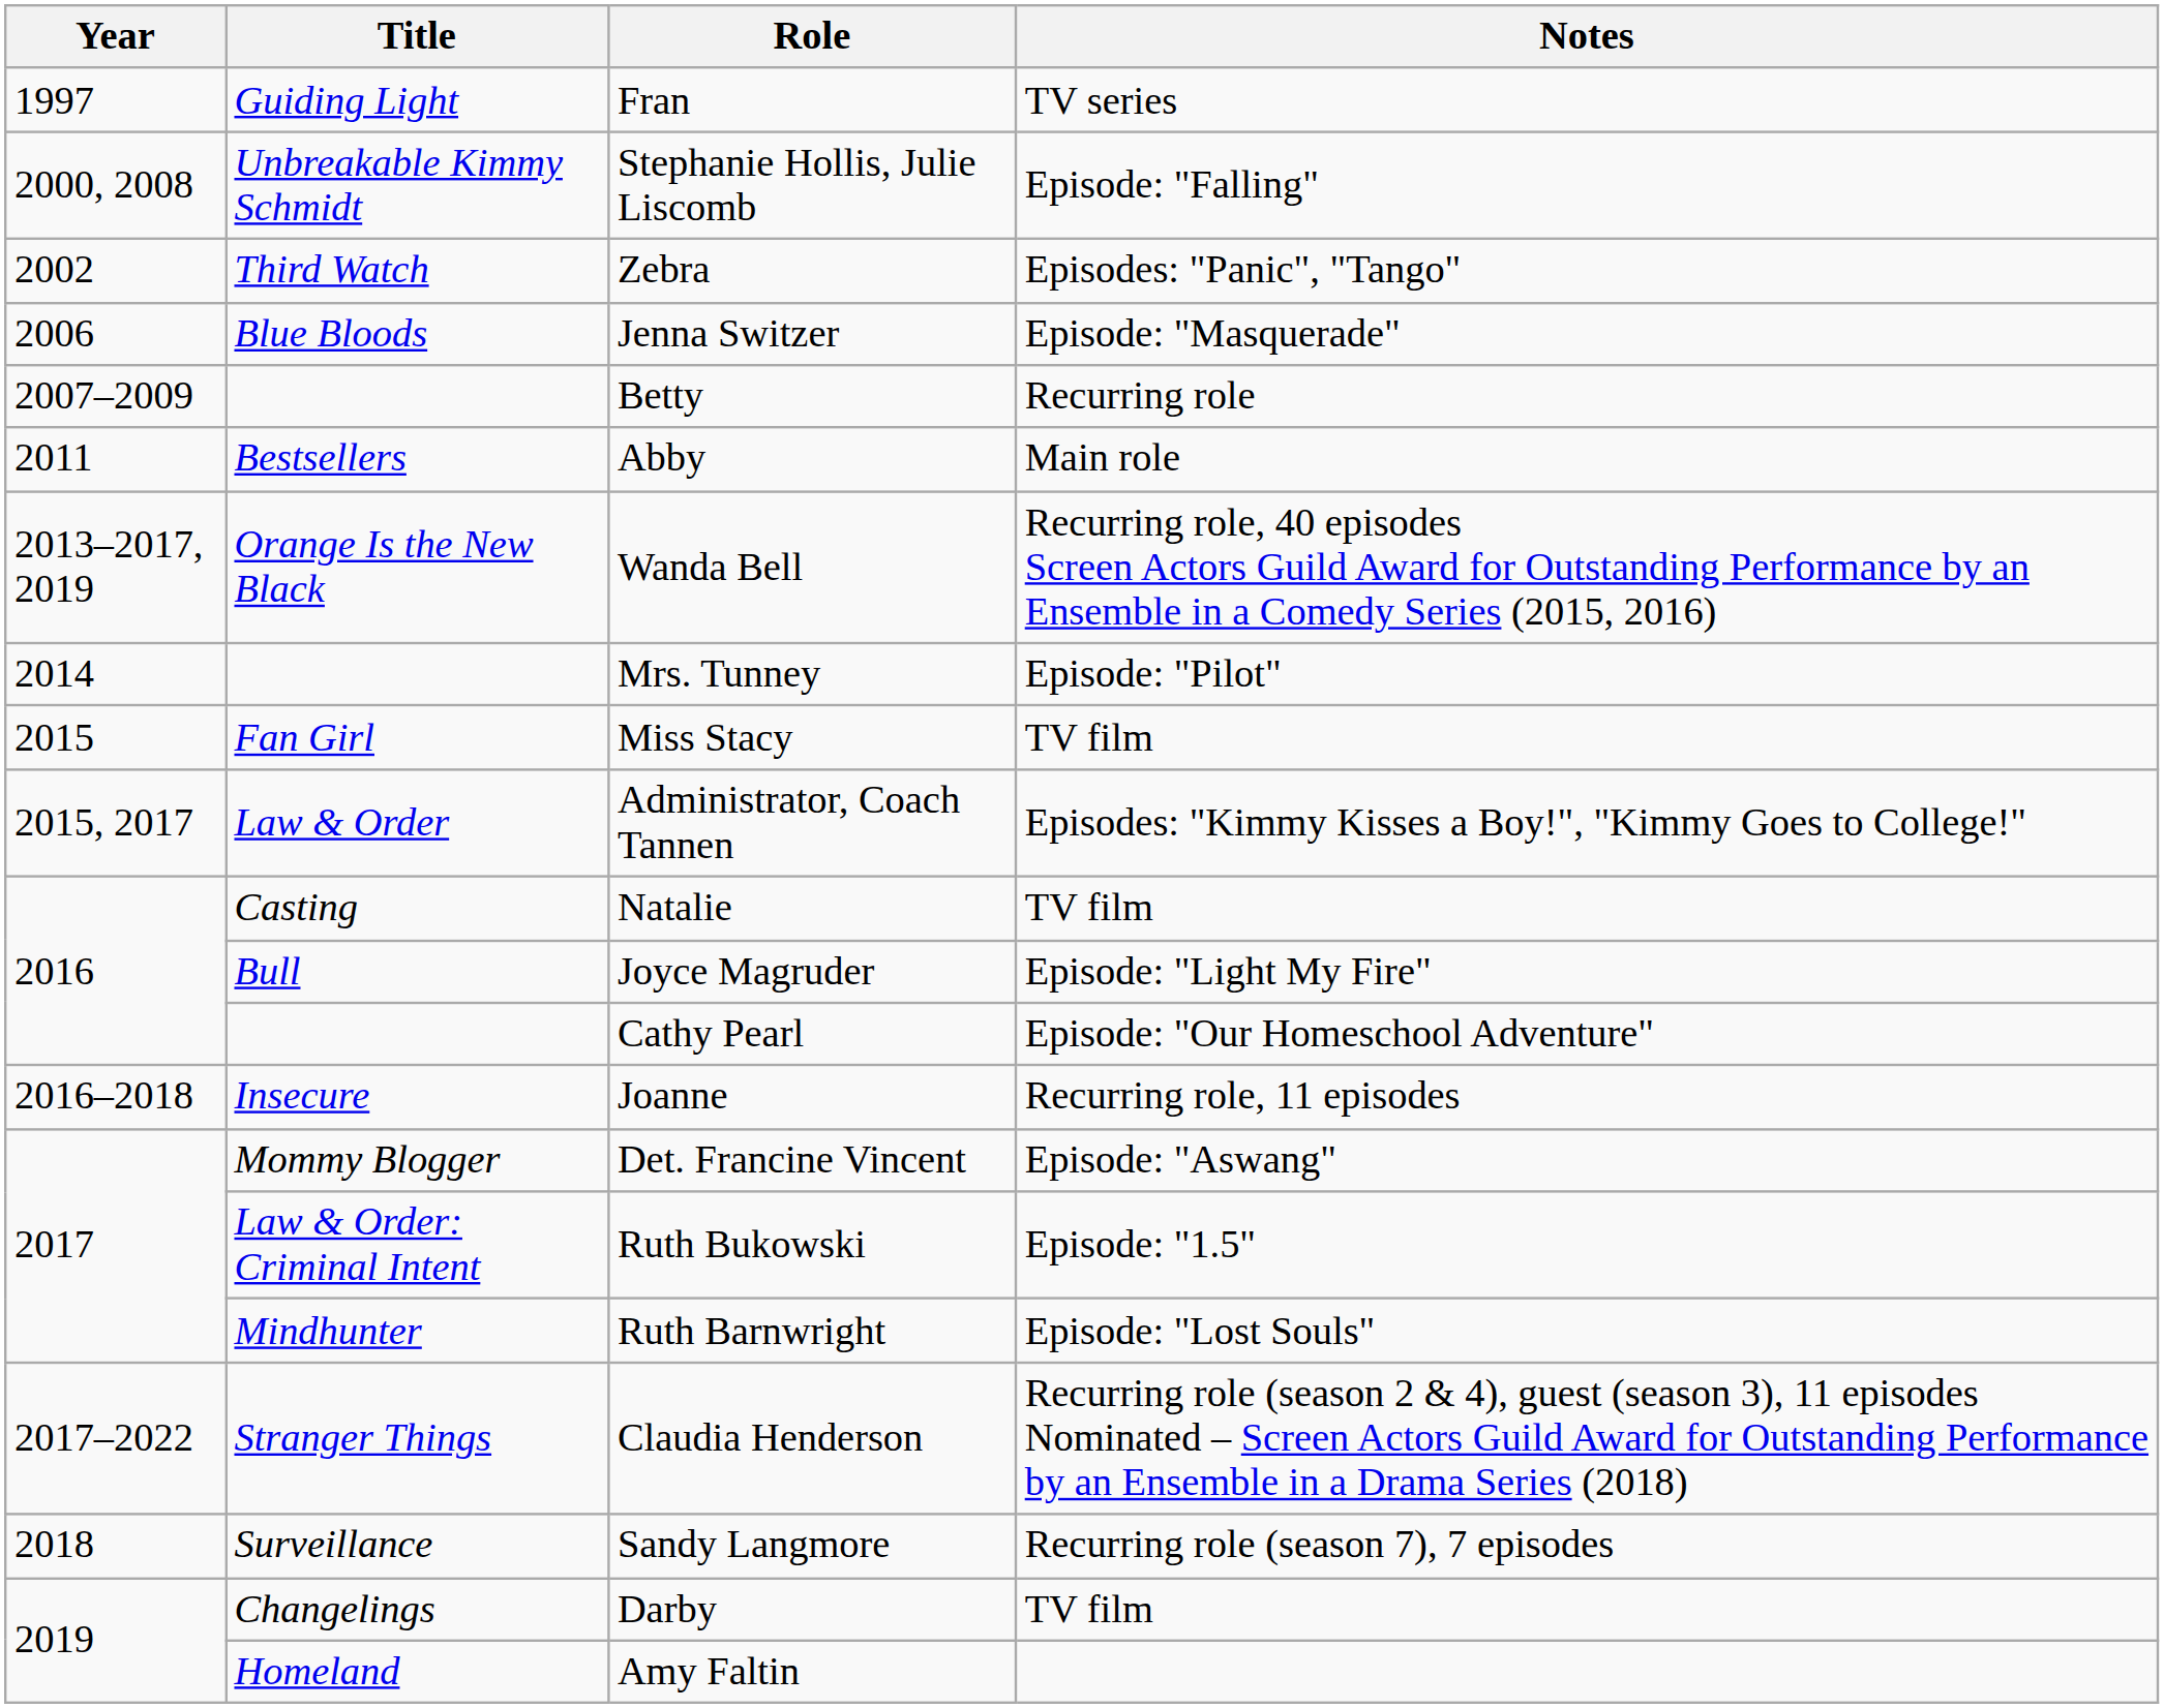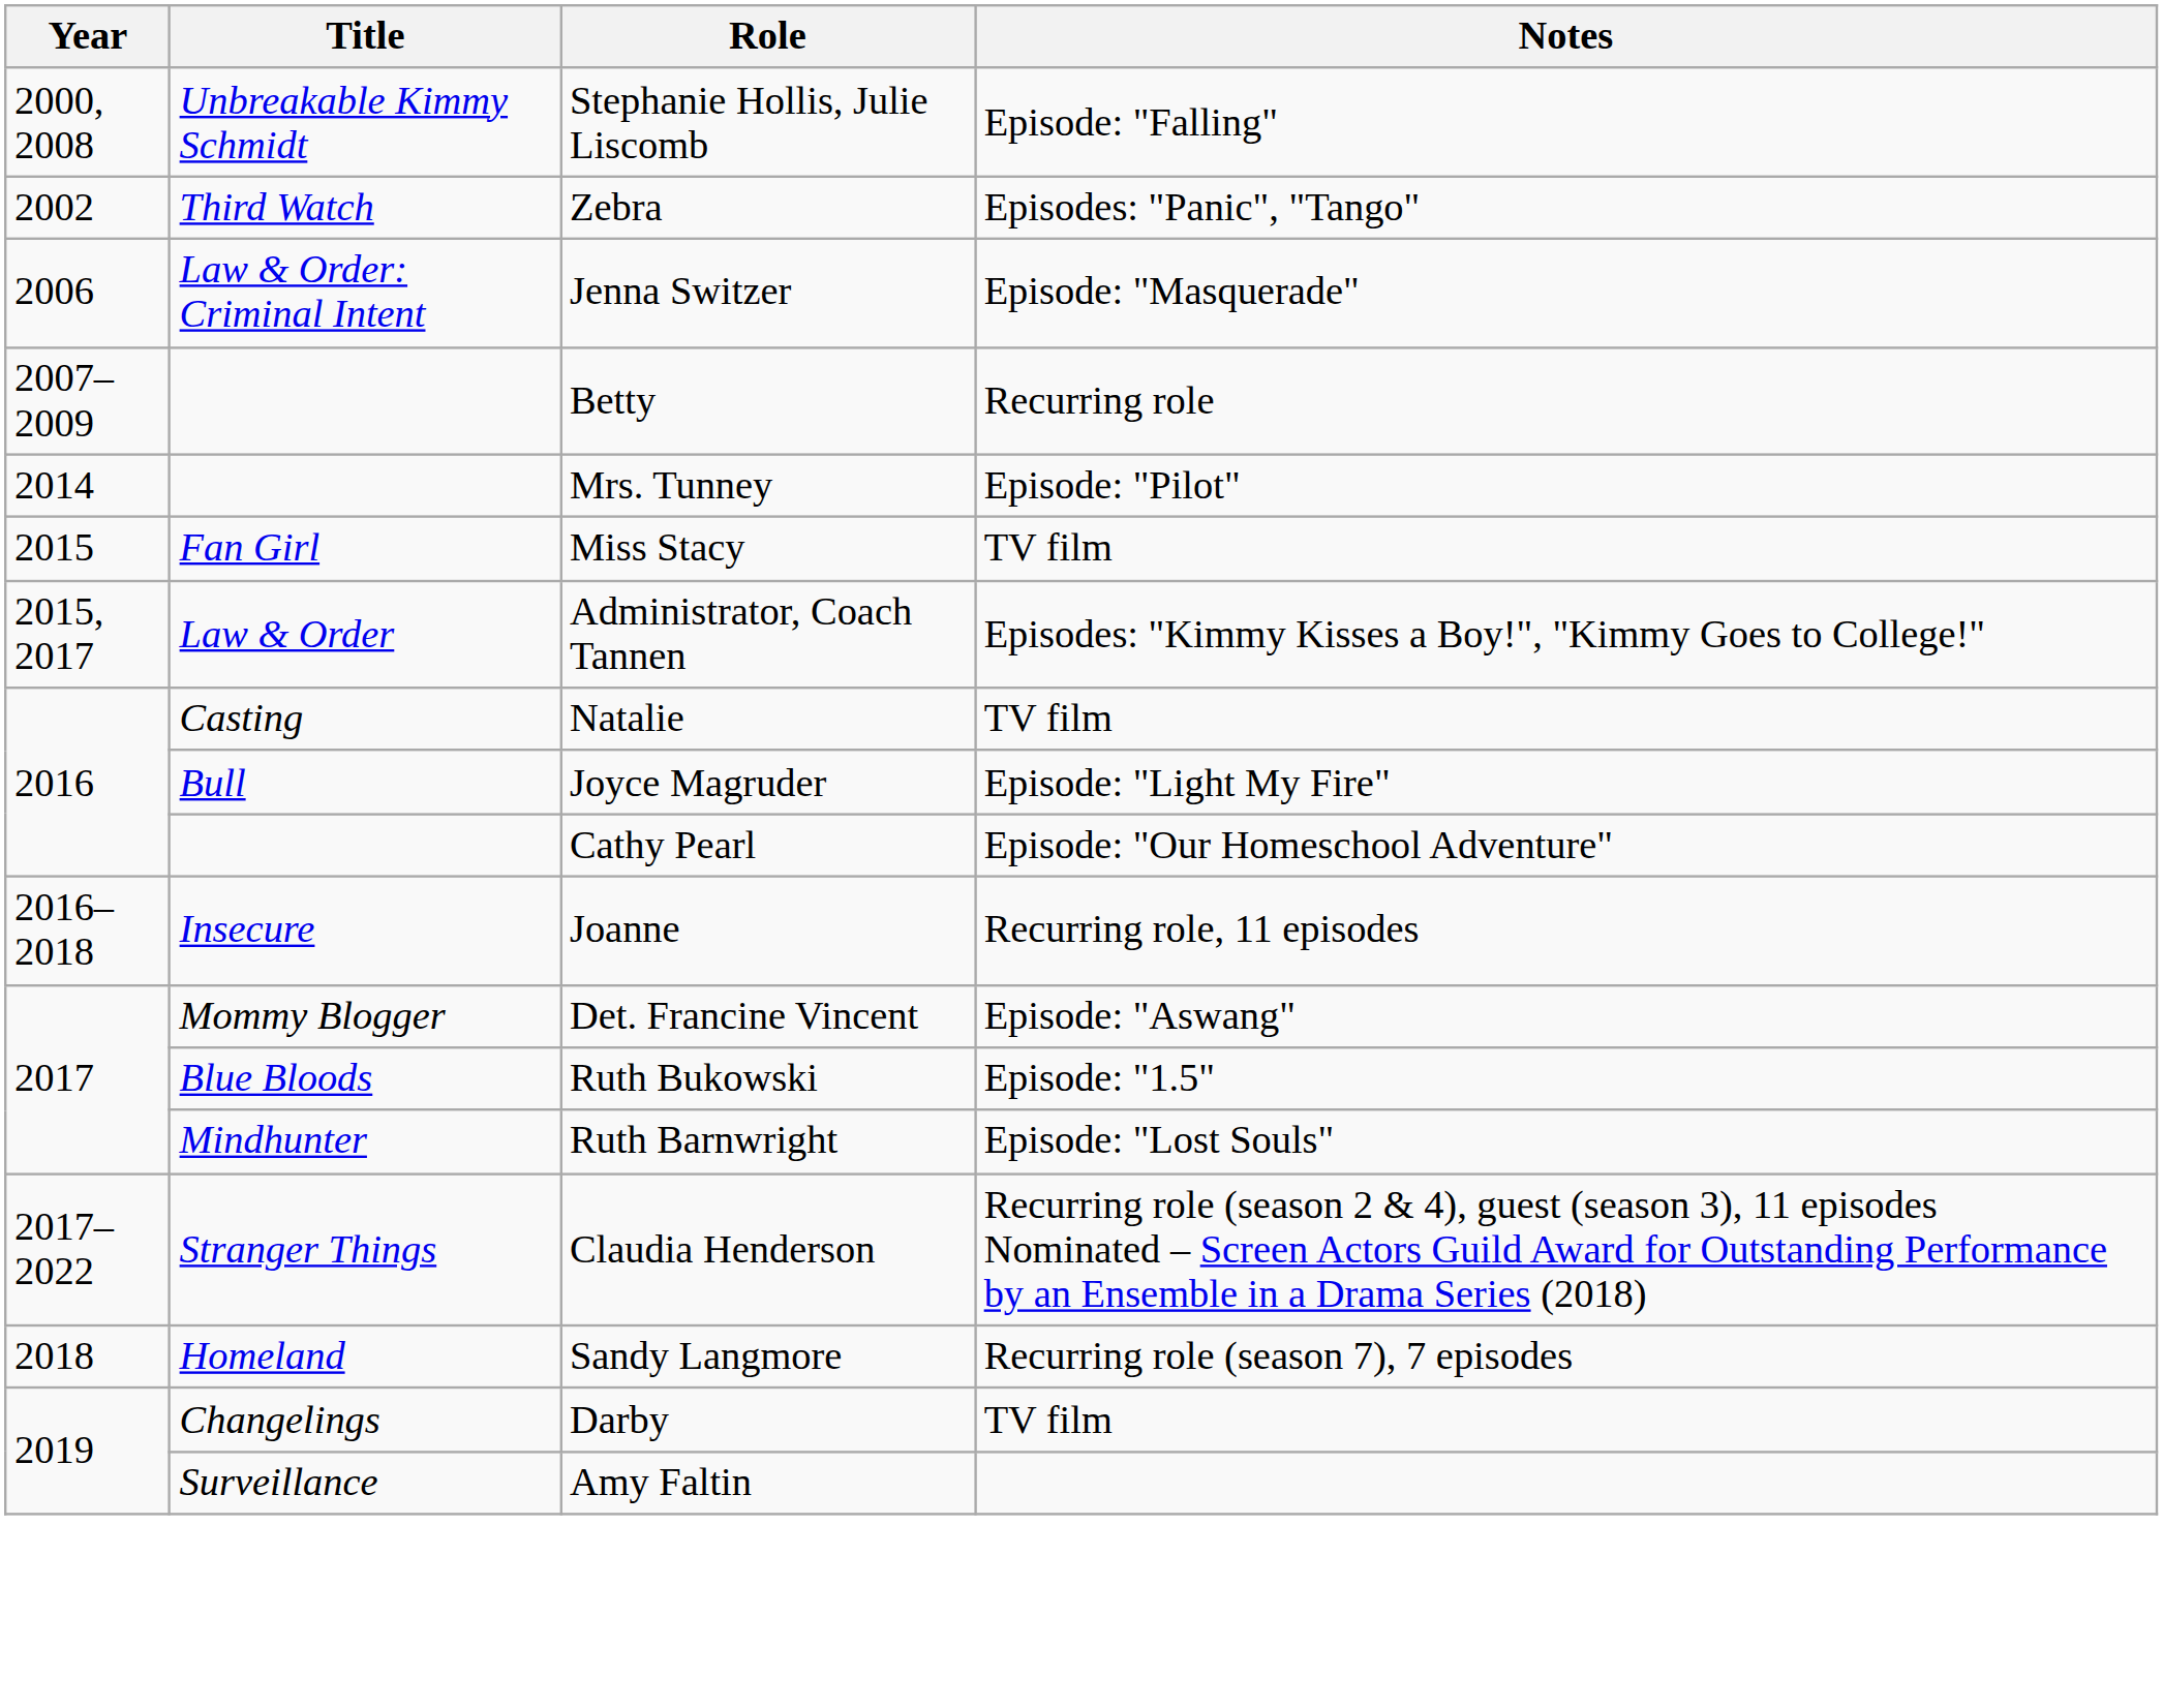- row: 1997 | Guiding Light | Fran | TV series
Jenna Switzer | Title: Blue Bloods -> Law & Order: Criminal Intent
- row: 2011 | Bestsellers | Abby | Main role
- row: 2013–2017, 2019 | Orange Is the New Black | Wanda Bell | Recurring role, 40 episodes Screen Actors Guild Award for Outstanding Performance by an Ensemble in a Comedy Series (2015, 2016)
Ruth Bukowski | Title: Law & Order: Criminal Intent -> Blue Bloods
Sandy Langmore | Title: Surveillance -> Homeland
Amy Faltin | Title: Homeland -> Surveillance
